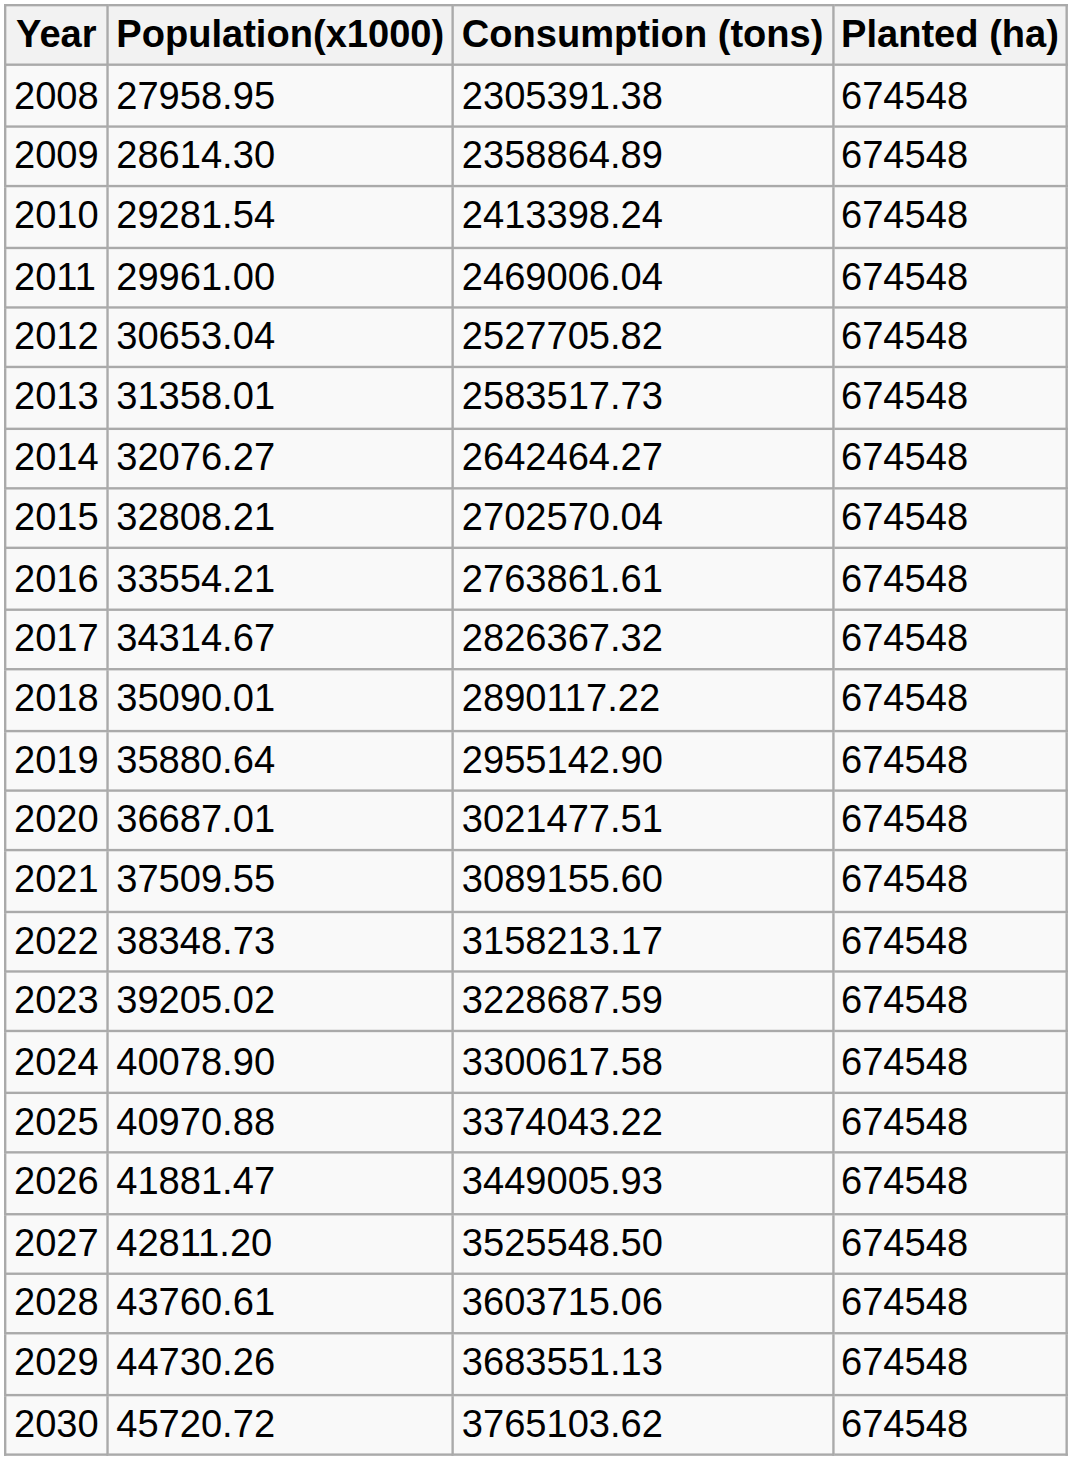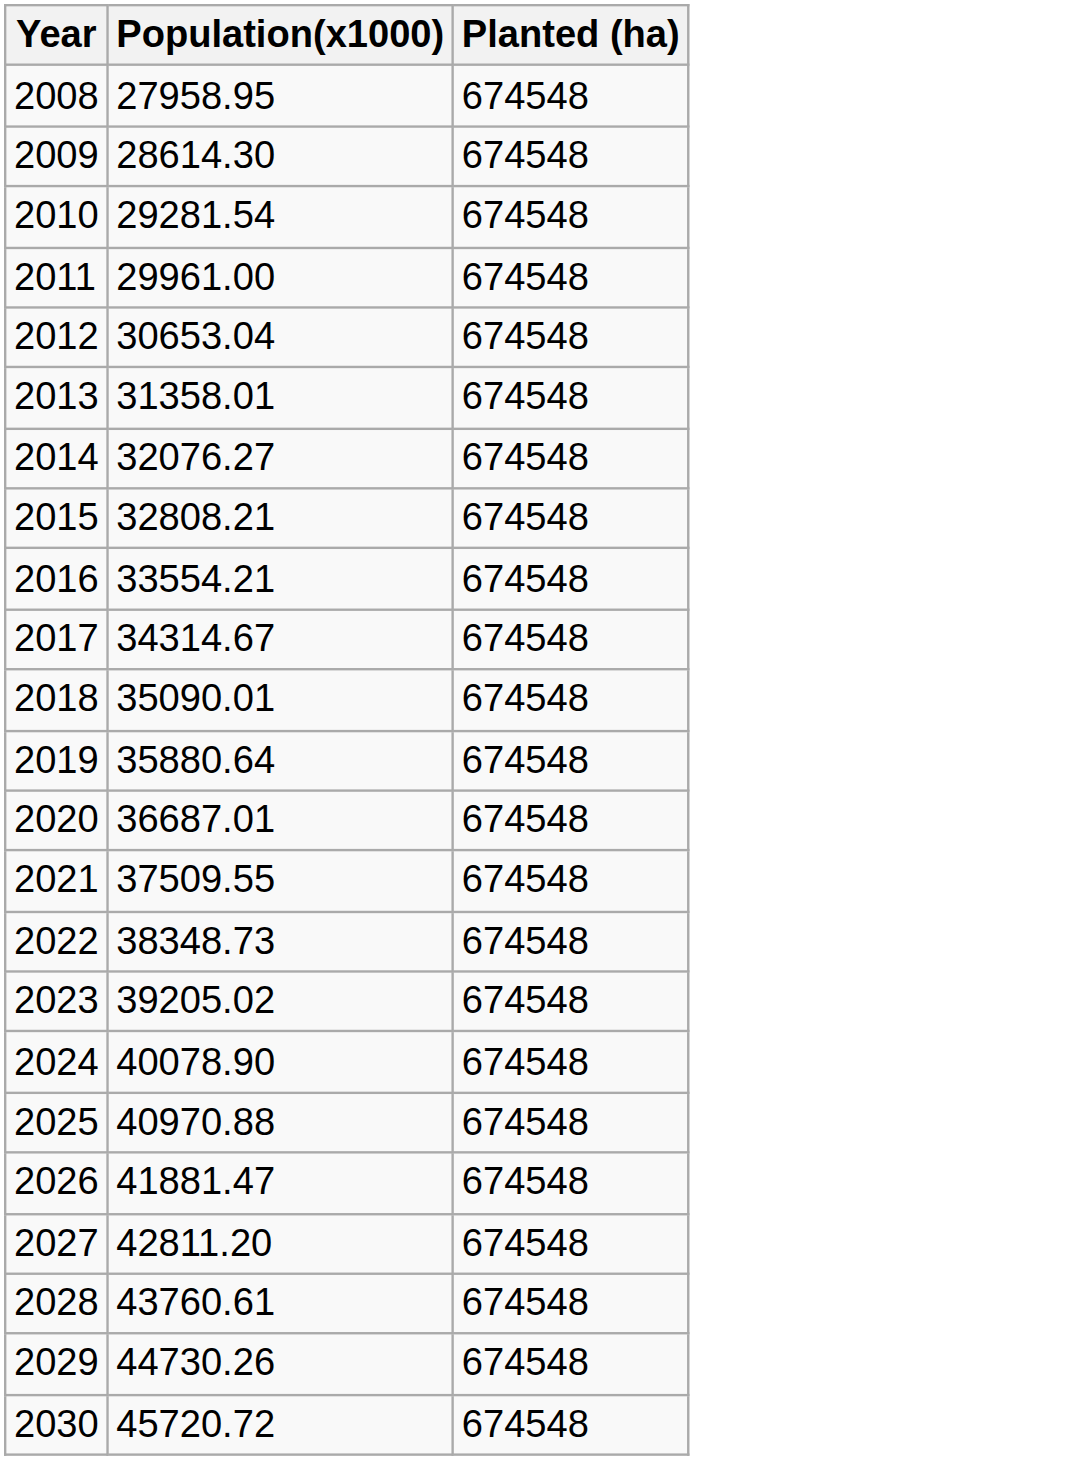- column: Consumption (tons) | 2305391.38 | 2358864.89 | 2413398.24 | 2469006.04 | 2527705.82 | 2583517.73 | 2642464.27 | 2702570.04 | 2763861.61 | 2826367.32 | 2890117.22 | 2955142.90 | 3021477.51 | 3089155.60 | 3158213.17 | 3228687.59 | 3300617.58 | 3374043.22 | 3449005.93 | 3525548.50 | 3603715.06 | 3683551.13 | 3765103.62
